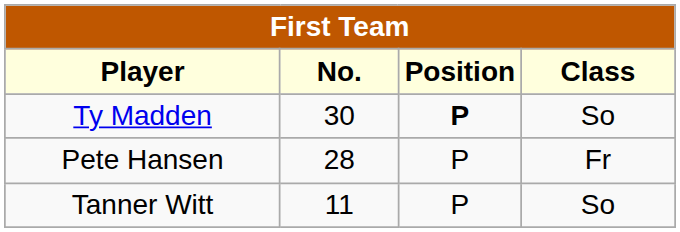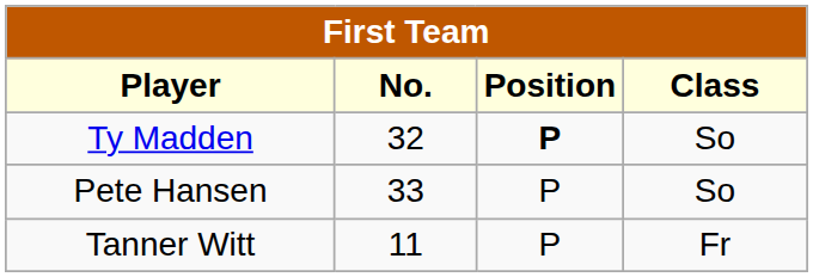Ty Madden | No.: 30 -> 32
Pete Hansen | No.: 28 -> 33
Pete Hansen | Class: Fr -> So
Tanner Witt | Class: So -> Fr
